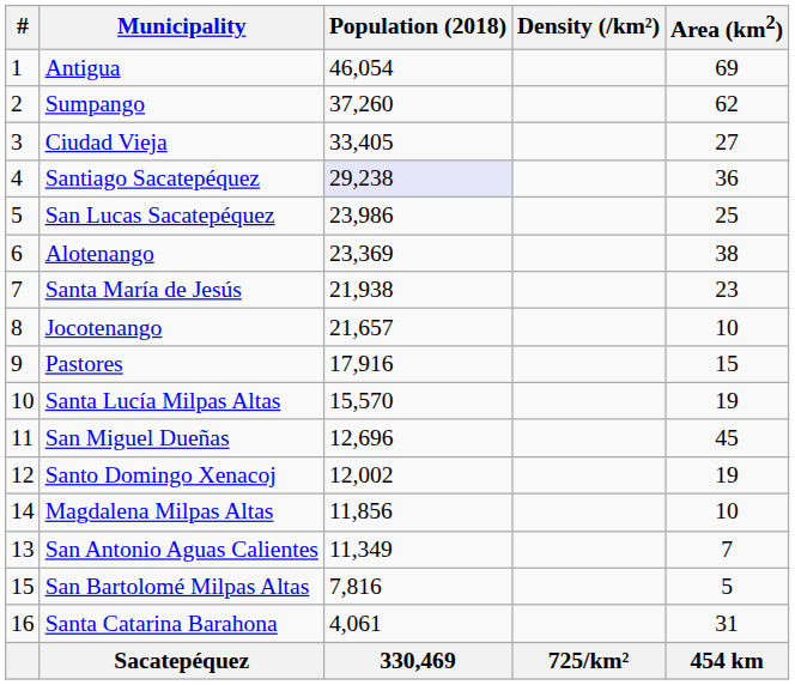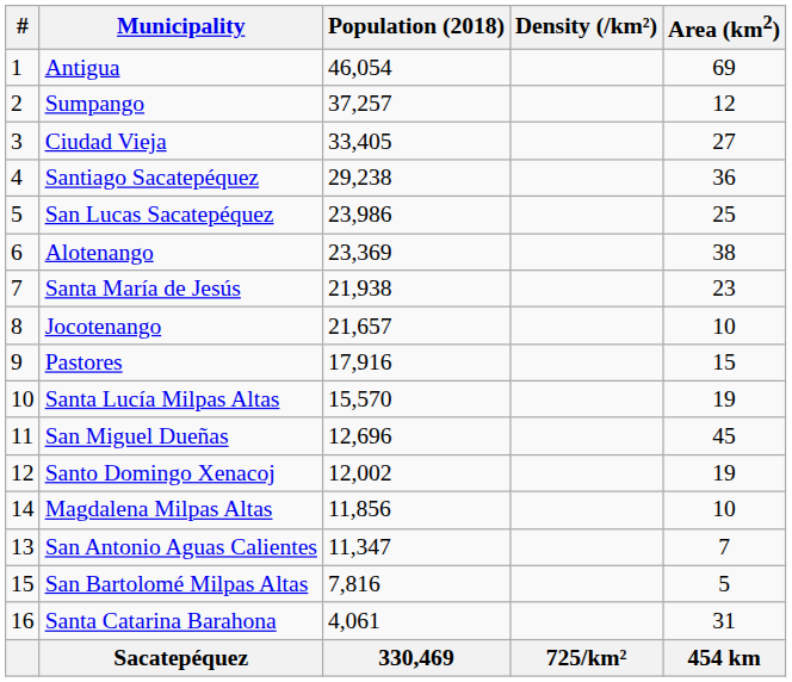Sumpango | Population (2018): 37,260 -> 37,257
Sumpango | Area (km2): 62 -> 12
Santiago Sacatepéquez | Population (2018): lavender background -> no background
San Antonio Aguas Calientes | Population (2018): 11,349 -> 11,347
